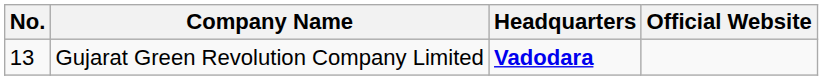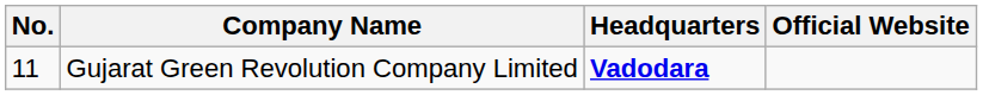Gujarat Green Revolution Company Limited | No.: 13 -> 11
